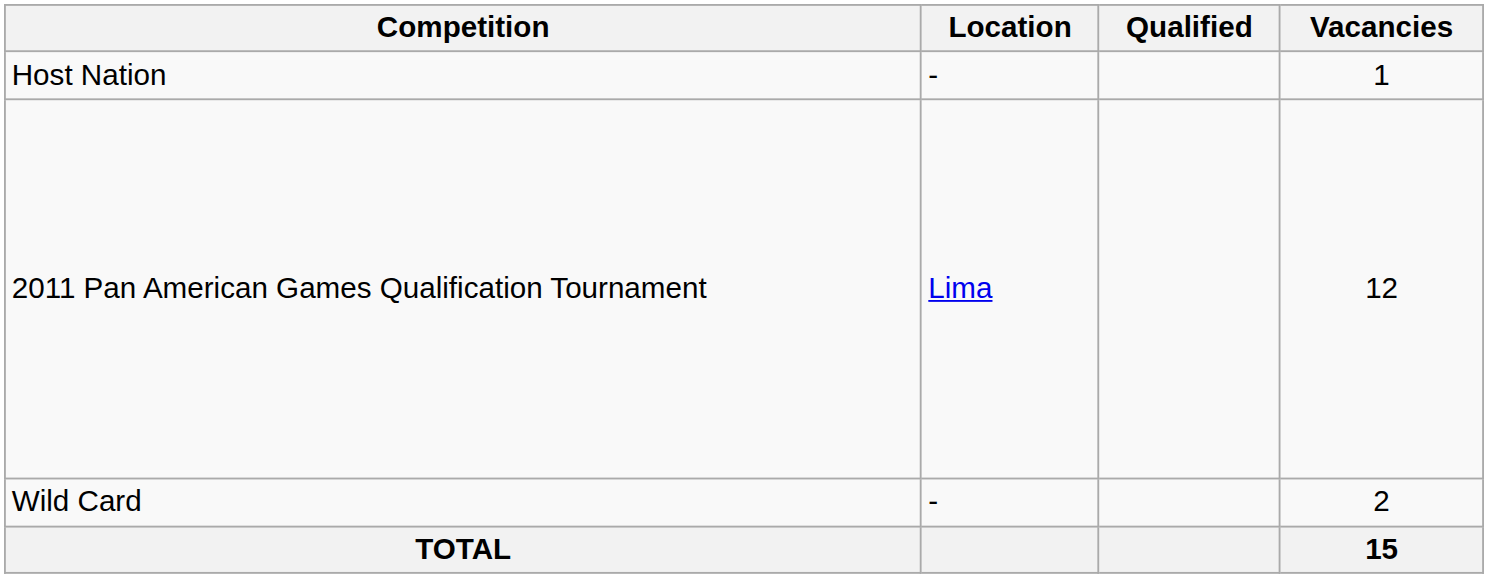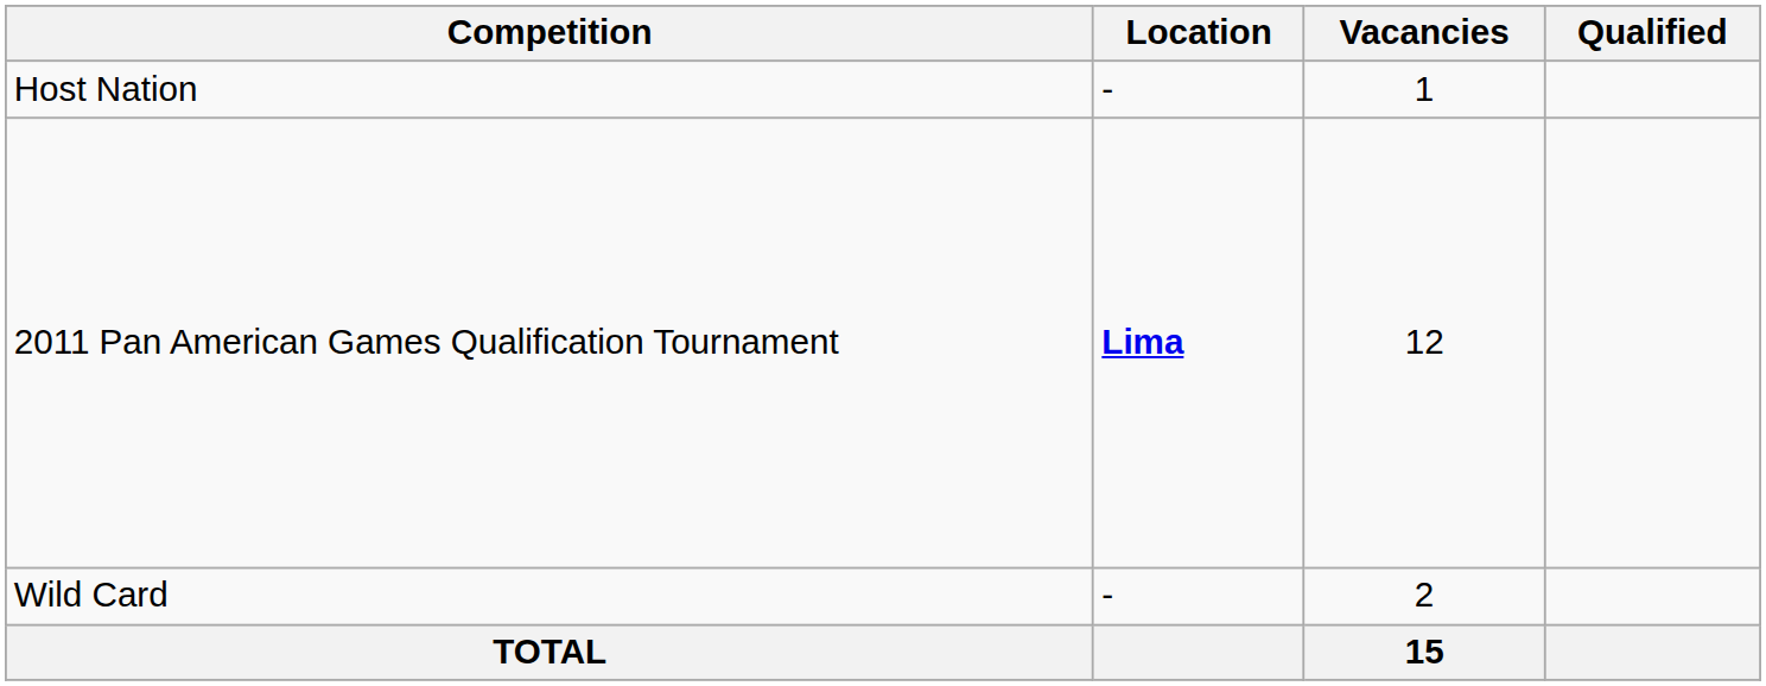columns swapped: Vacancies <-> Qualified
2011 Pan American Games Qualification Tournament | Location: normal -> bold
